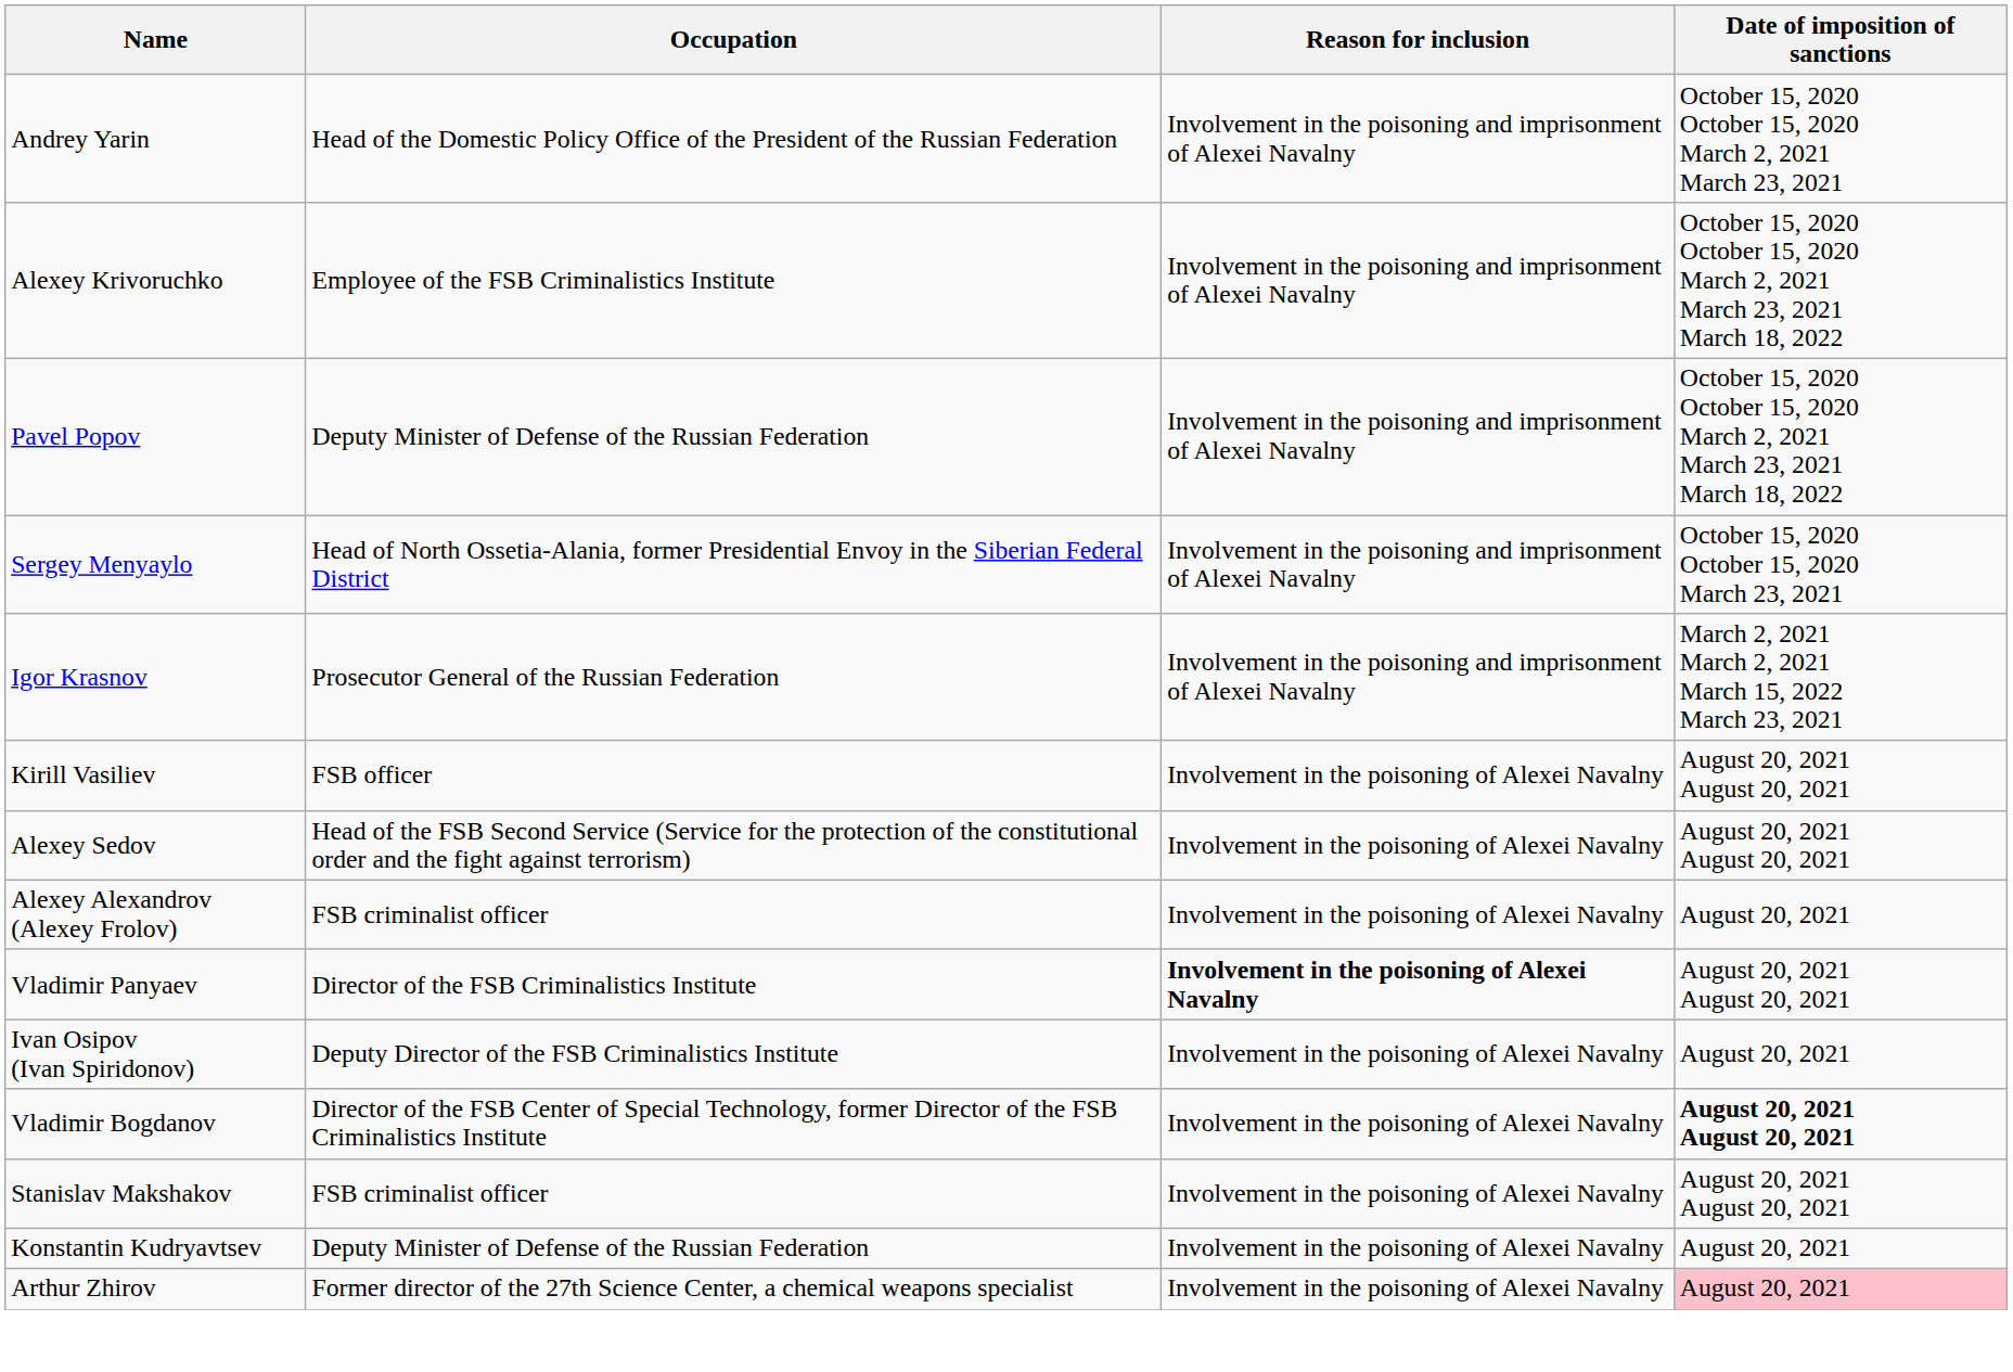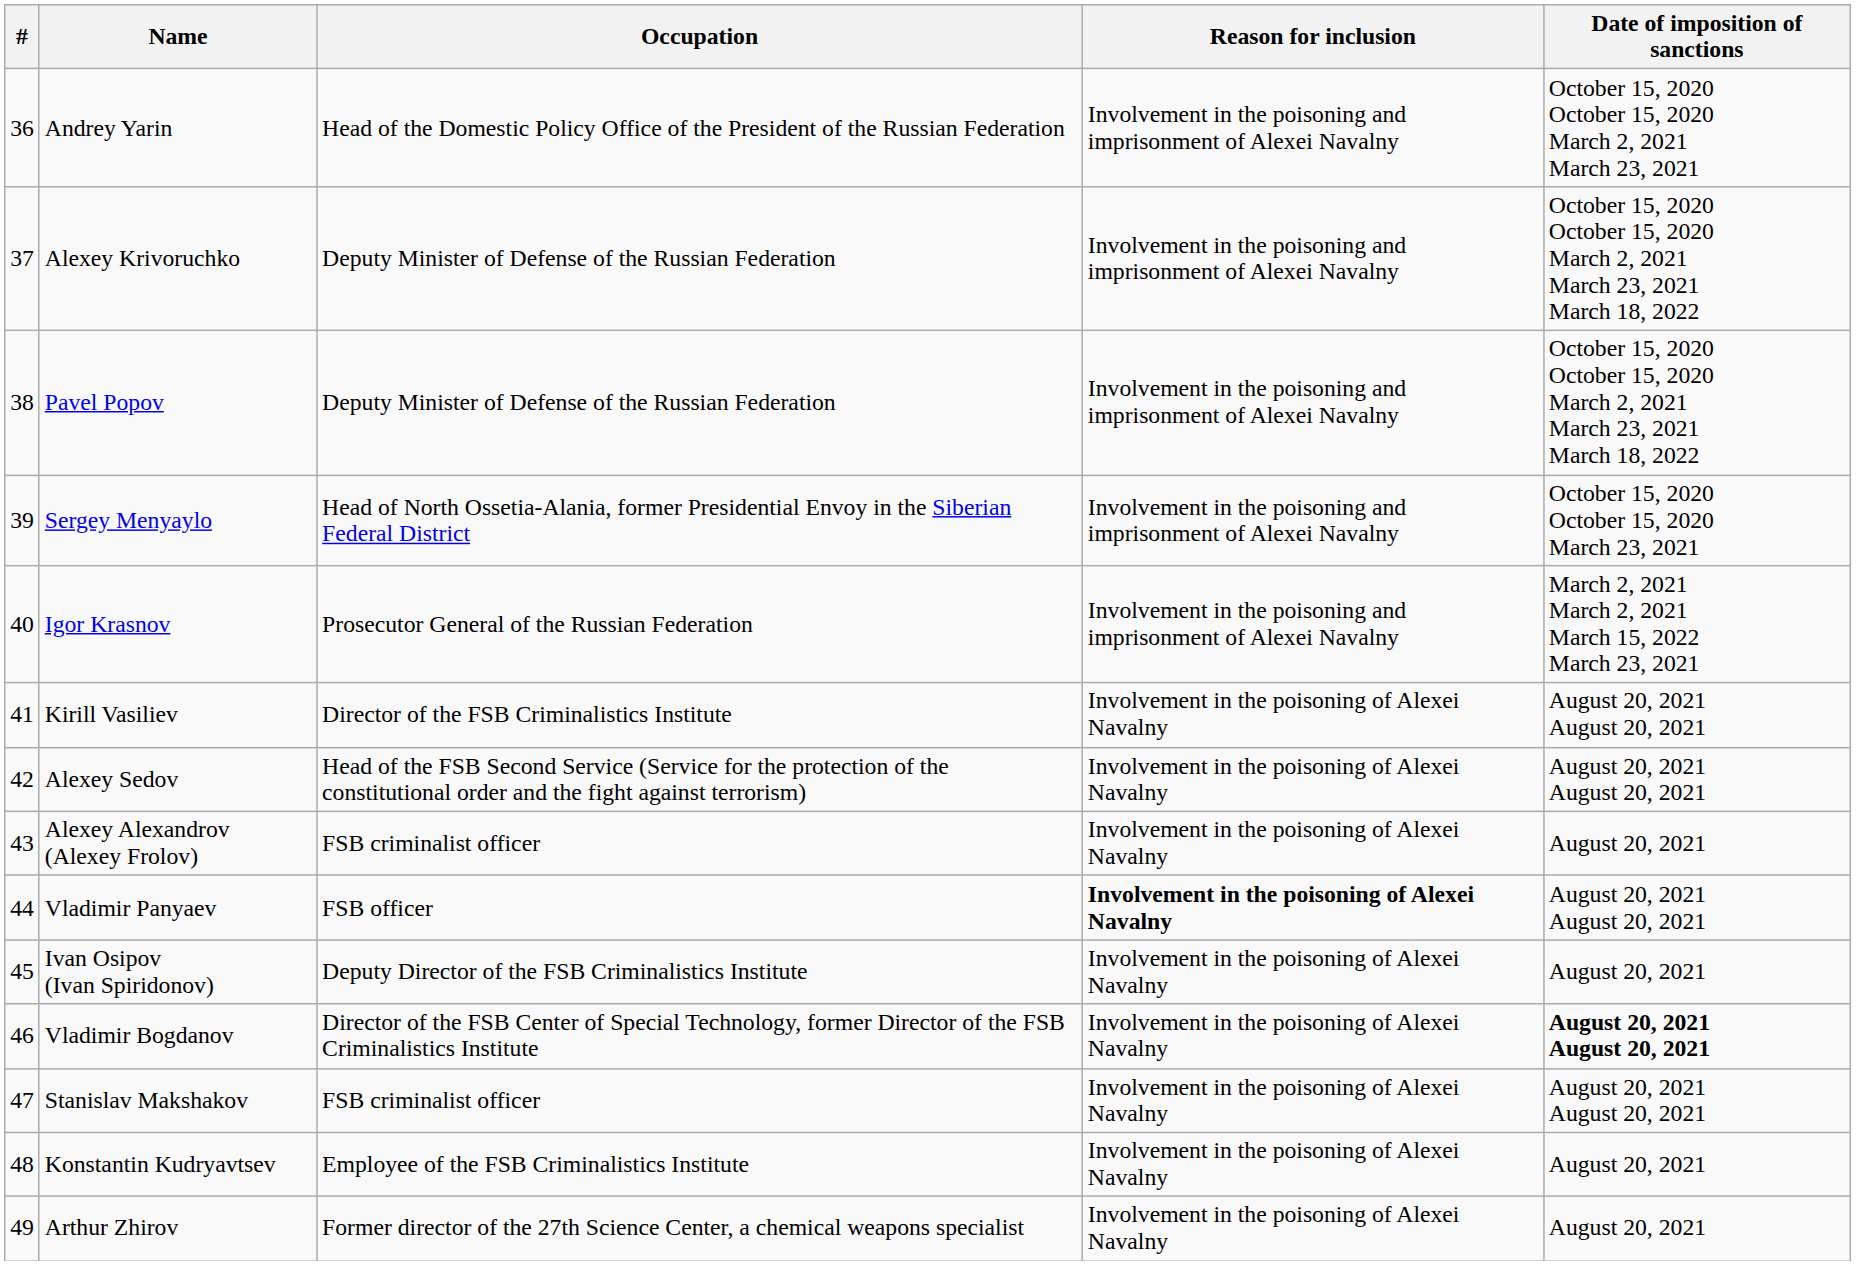+ column: # | 36 | 37 | 38 | 39 | 40 | 41 | 42 | 43 | 44 | 45 | 46 | 47 | 48 | 49
Alexey Krivoruchko | Occupation: Employee of the FSB Criminalistics Institute -> Deputy Minister of Defense of the Russian Federation
Kirill Vasiliev | Occupation: FSB officer -> Director of the FSB Criminalistics Institute
Vladimir Panyaev | Occupation: Director of the FSB Criminalistics Institute -> FSB officer
Konstantin Kudryavtsev | Occupation: Deputy Minister of Defense of the Russian Federation -> Employee of the FSB Criminalistics Institute
Arthur Zhirov | Date of imposition of sanctions: pink background -> no background
